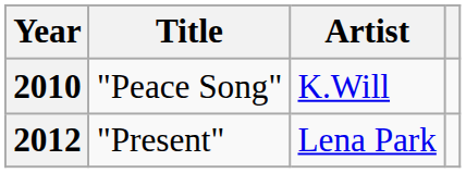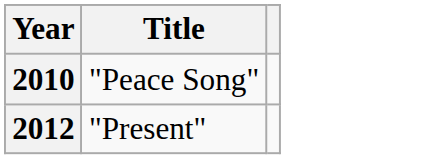- column: Artist | K.Will | Lena Park
